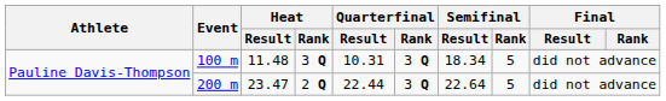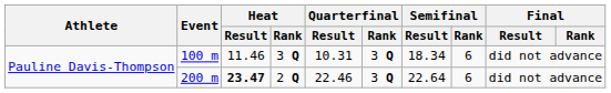100 m | Heat / Result: 11.48 -> 11.46
100 m | Semifinal / Rank: 5 -> 6
200 m | Heat / Result: normal -> bold
200 m | Quarterfinal / Result: 22.44 -> 22.46
200 m | Semifinal / Rank: 5 -> 6
